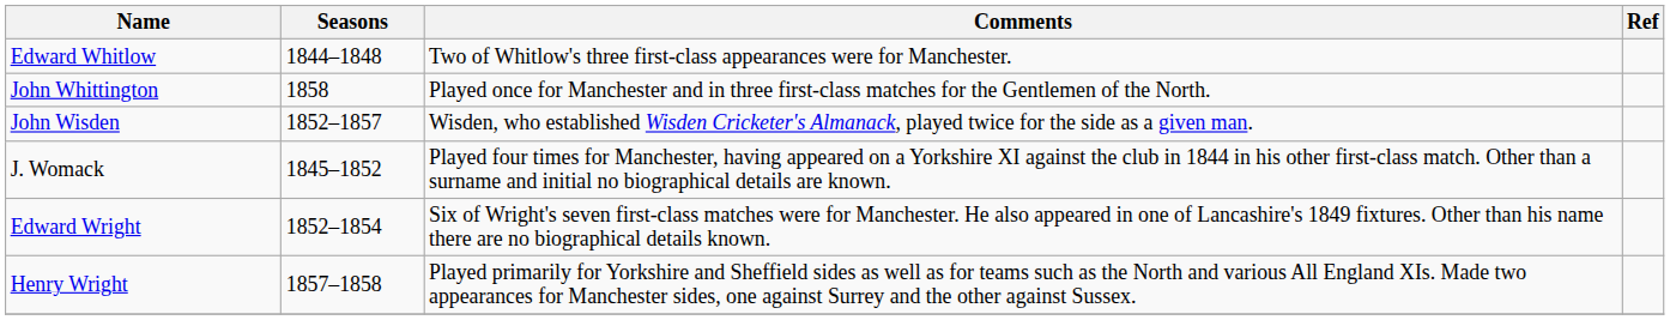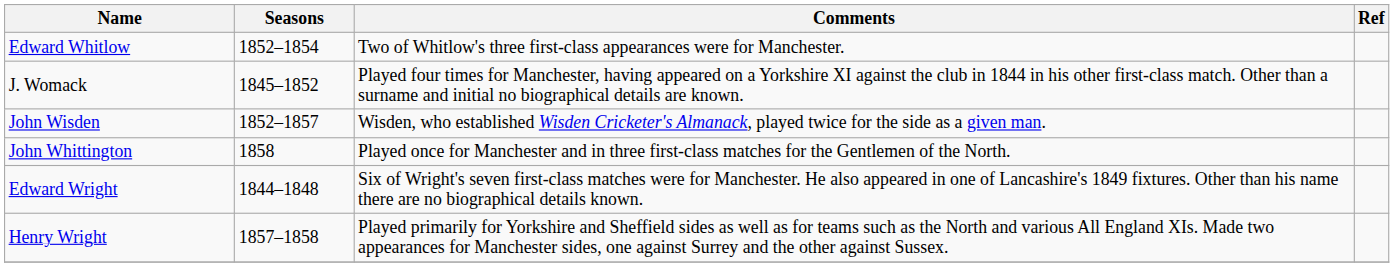Edward Whitlow | Seasons: 1844–1848 -> 1852–1854
rows swapped: John Whittington <-> J. Womack
Edward Wright | Seasons: 1852–1854 -> 1844–1848
